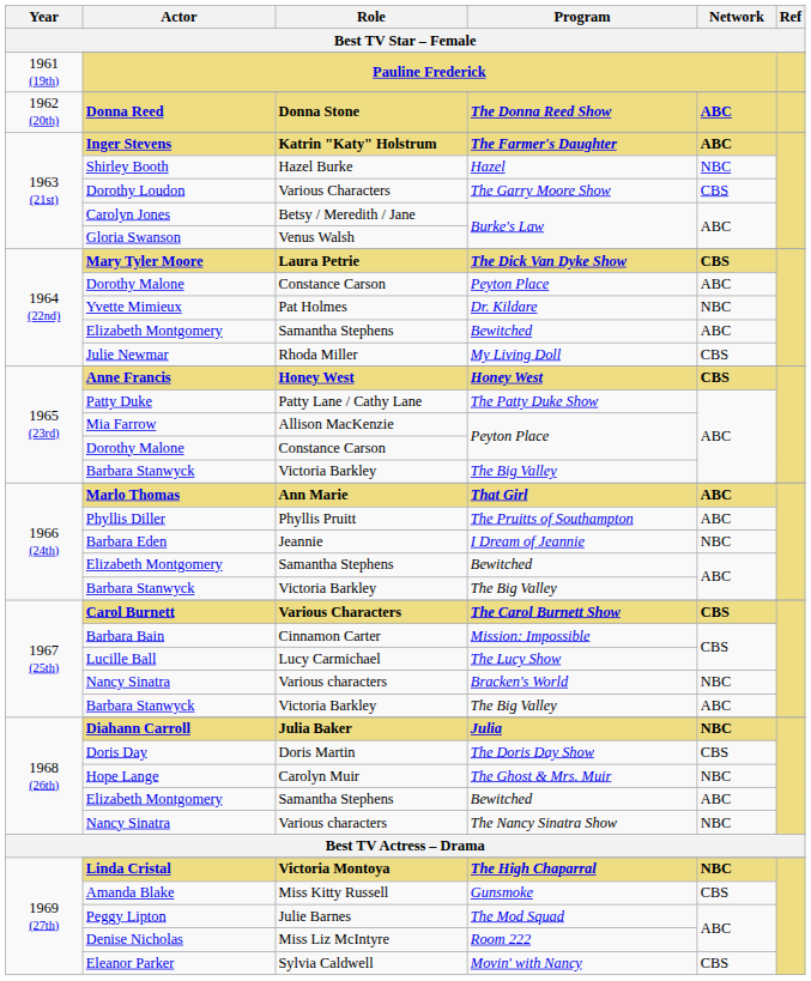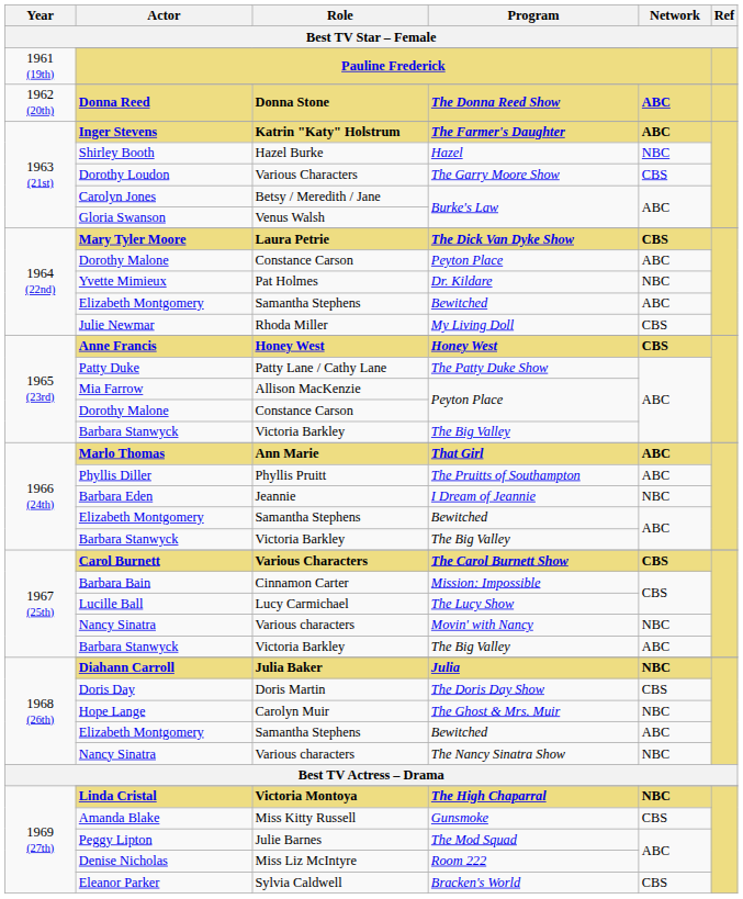1967 (25th) / Nancy Sinatra | Program: Bracken's World -> Movin' with Nancy
Eleanor Parker | Program: Movin' with Nancy -> Bracken's World
